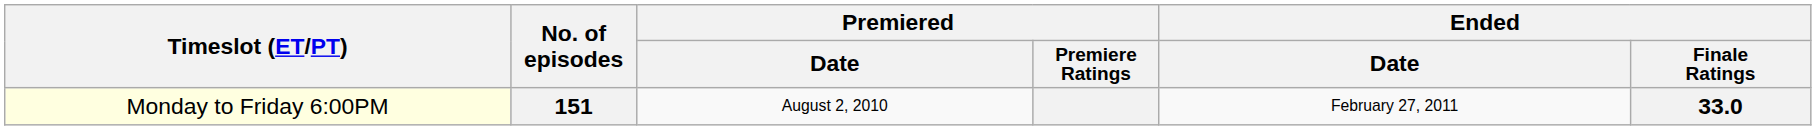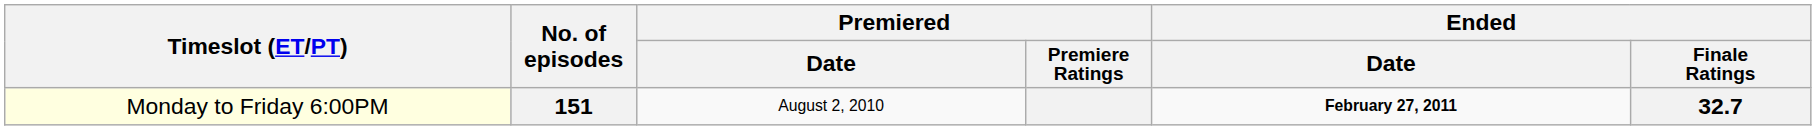151 | Ended / Date: normal -> bold
151 | Ended / Finale Ratings: 33.0 -> 32.7
